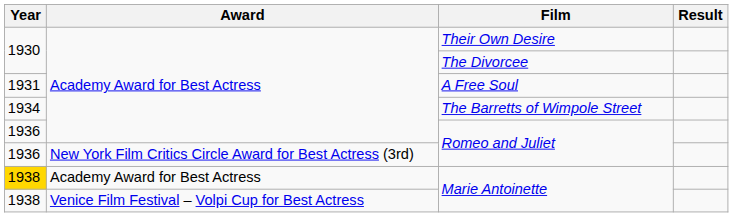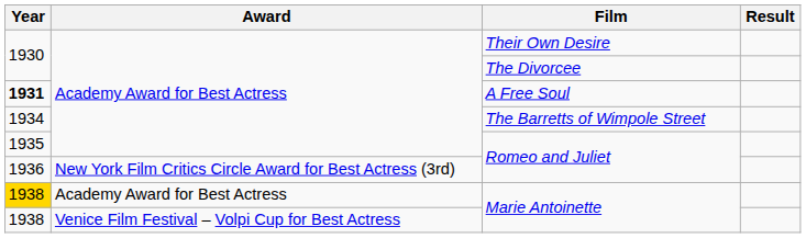A Free Soul | Year: normal -> bold
Academy Award for Best Actress / Romeo and Juliet | Year: 1936 -> 1935
